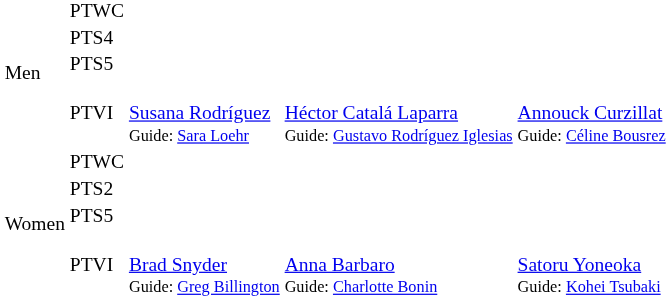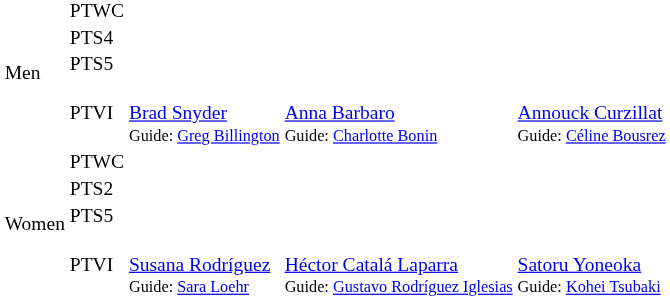Men / PTVI | column 3: Susana Rodríguez Guide: Sara Loehr -> Brad Snyder Guide: Greg Billington
Men / PTVI | column 4: Héctor Catalá Laparra Guide: Gustavo Rodríguez Iglesias -> Anna Barbaro Guide: Charlotte Bonin
Women / PTVI | column 3: Brad Snyder Guide: Greg Billington -> Susana Rodríguez Guide: Sara Loehr
Women / PTVI | column 4: Anna Barbaro Guide: Charlotte Bonin -> Héctor Catalá Laparra Guide: Gustavo Rodríguez Iglesias
